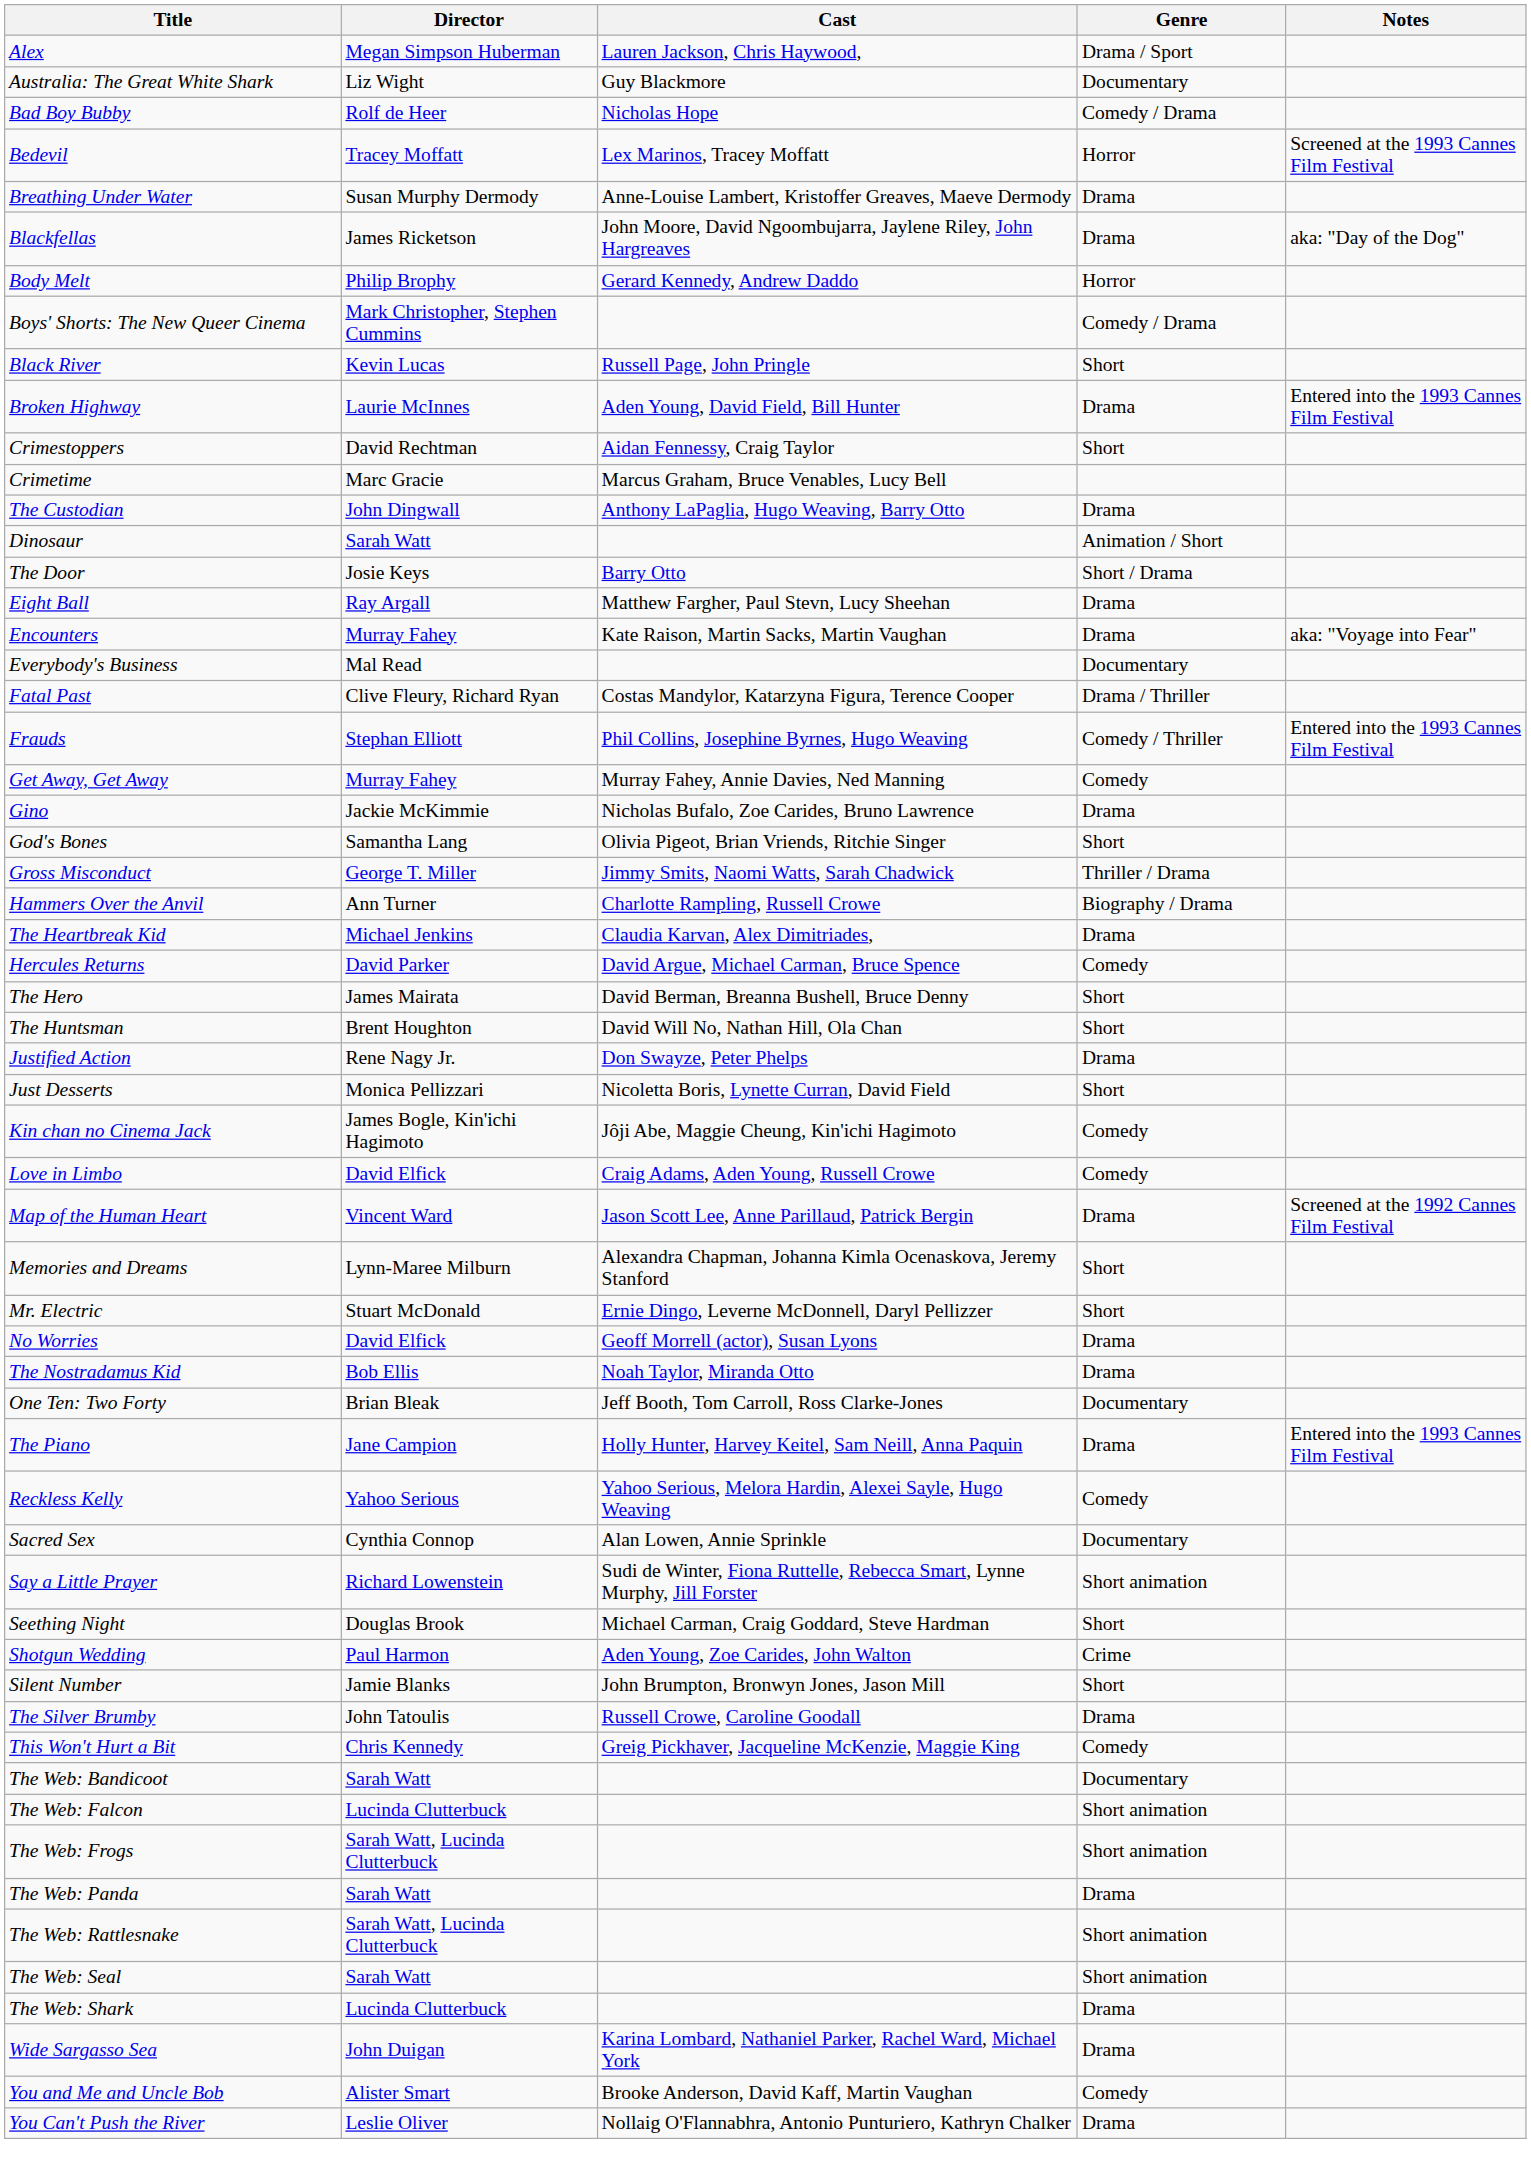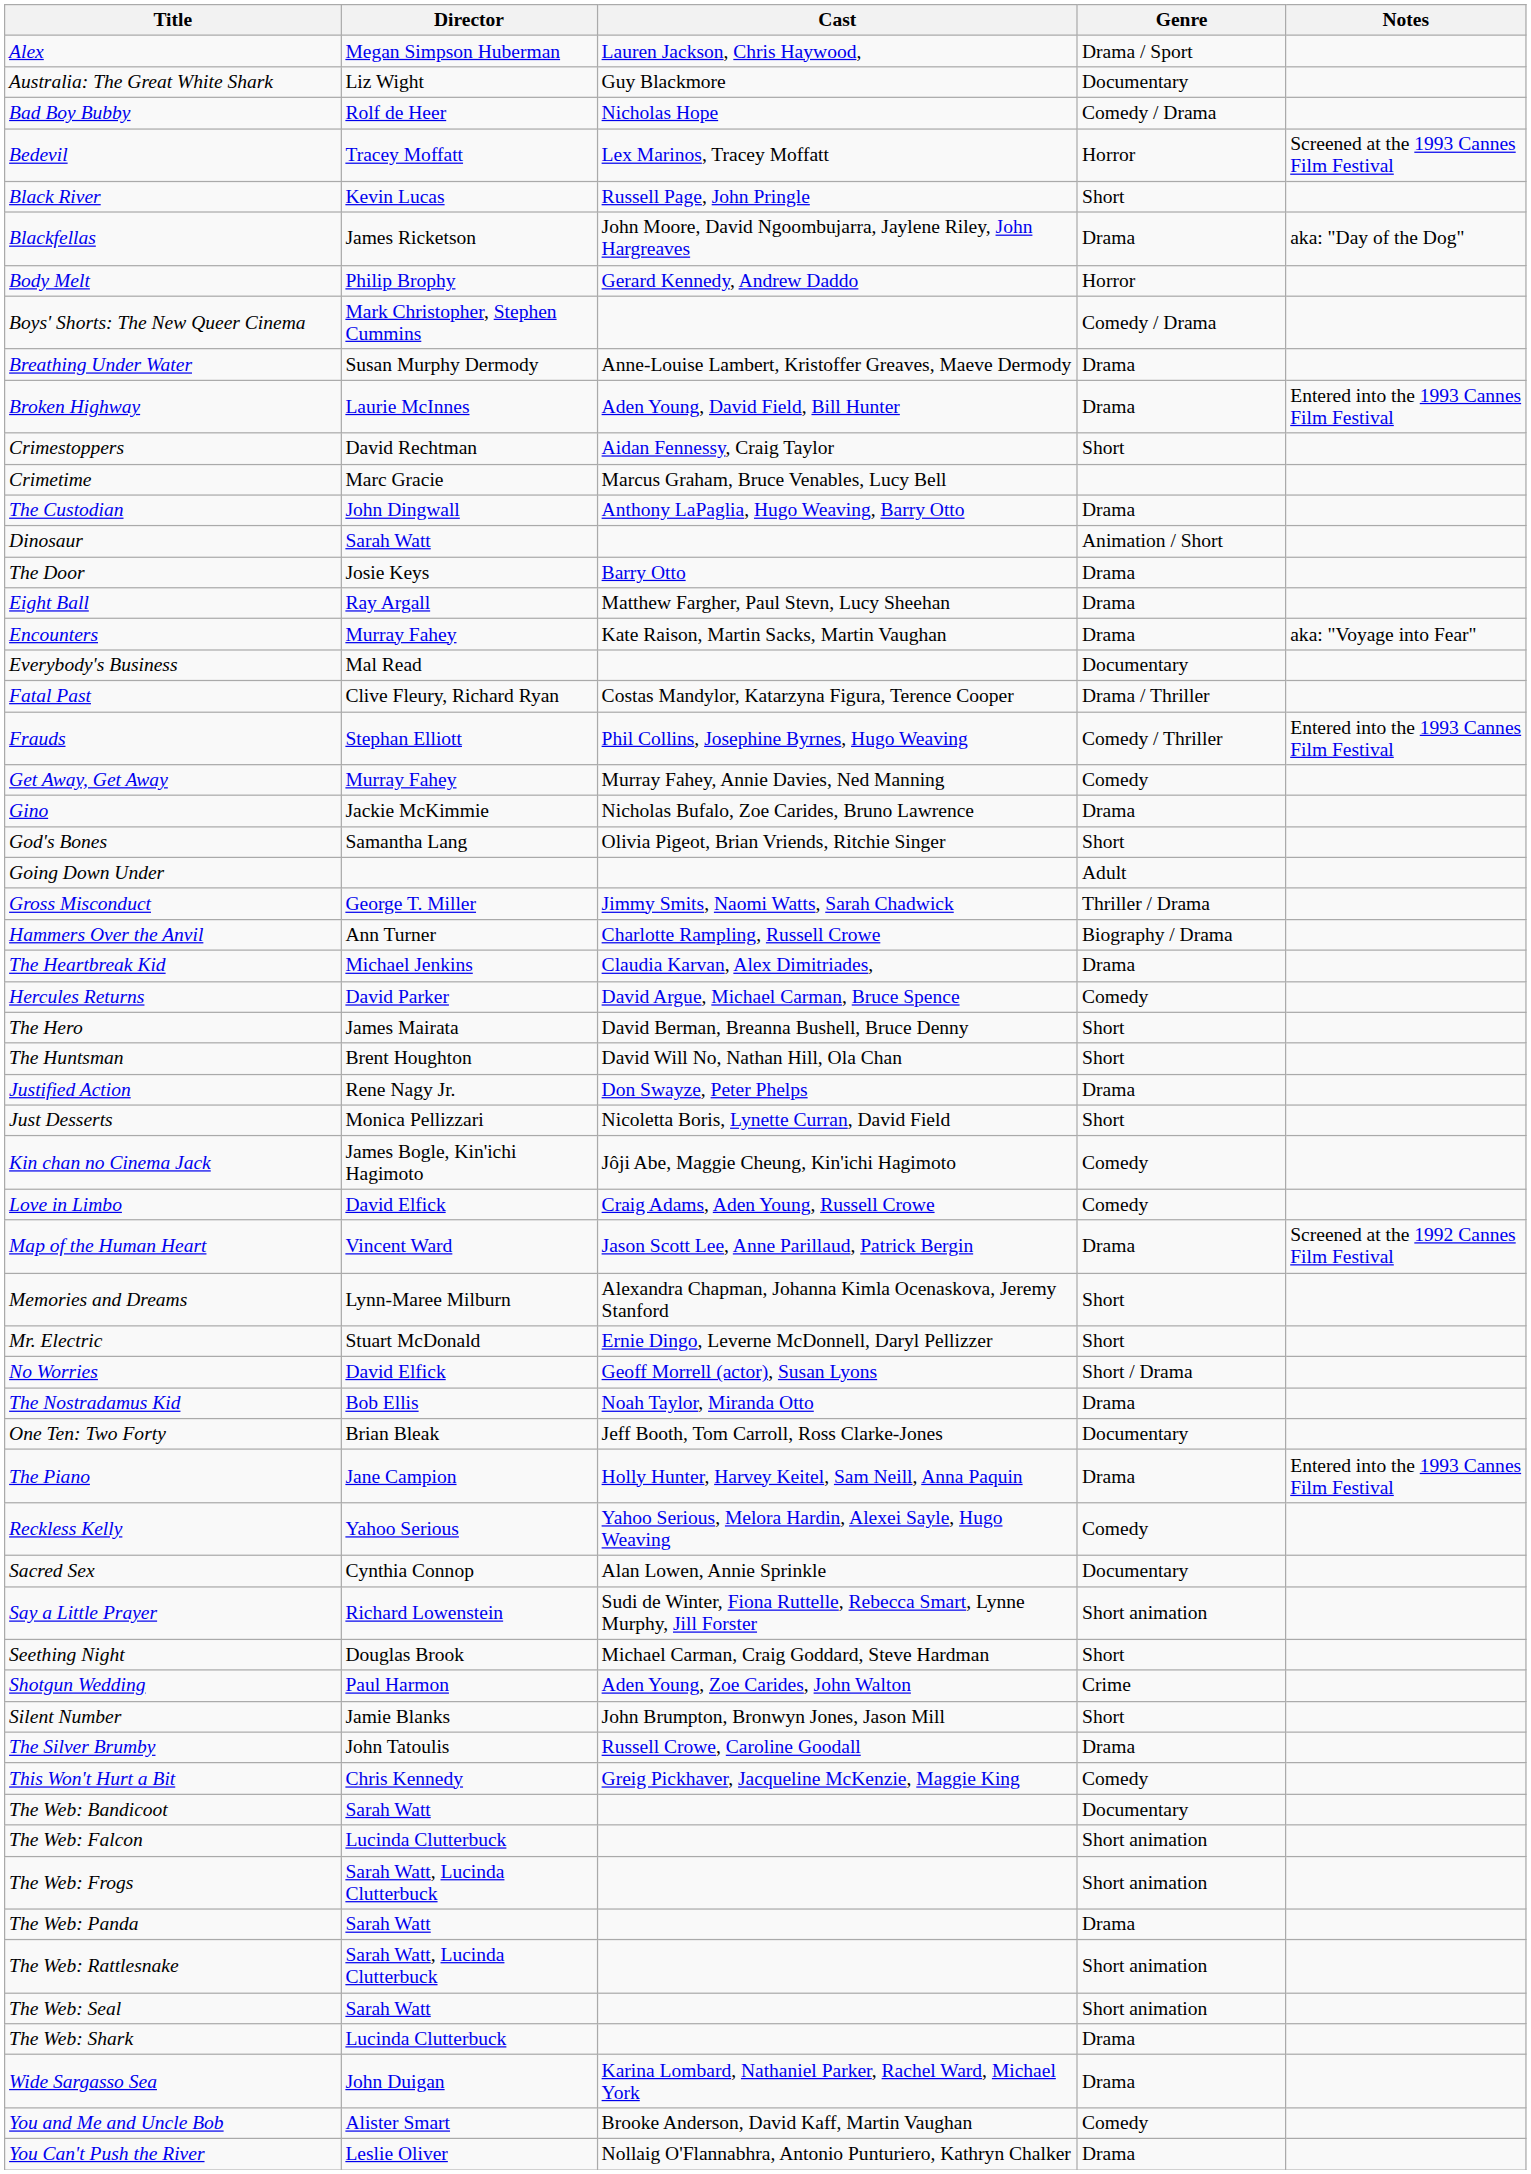rows swapped: Black River <-> Breathing Under Water
The Door | Genre: Short / Drama -> Drama
+ row: Going Down Under | Adult
No Worries | Genre: Drama -> Short / Drama
